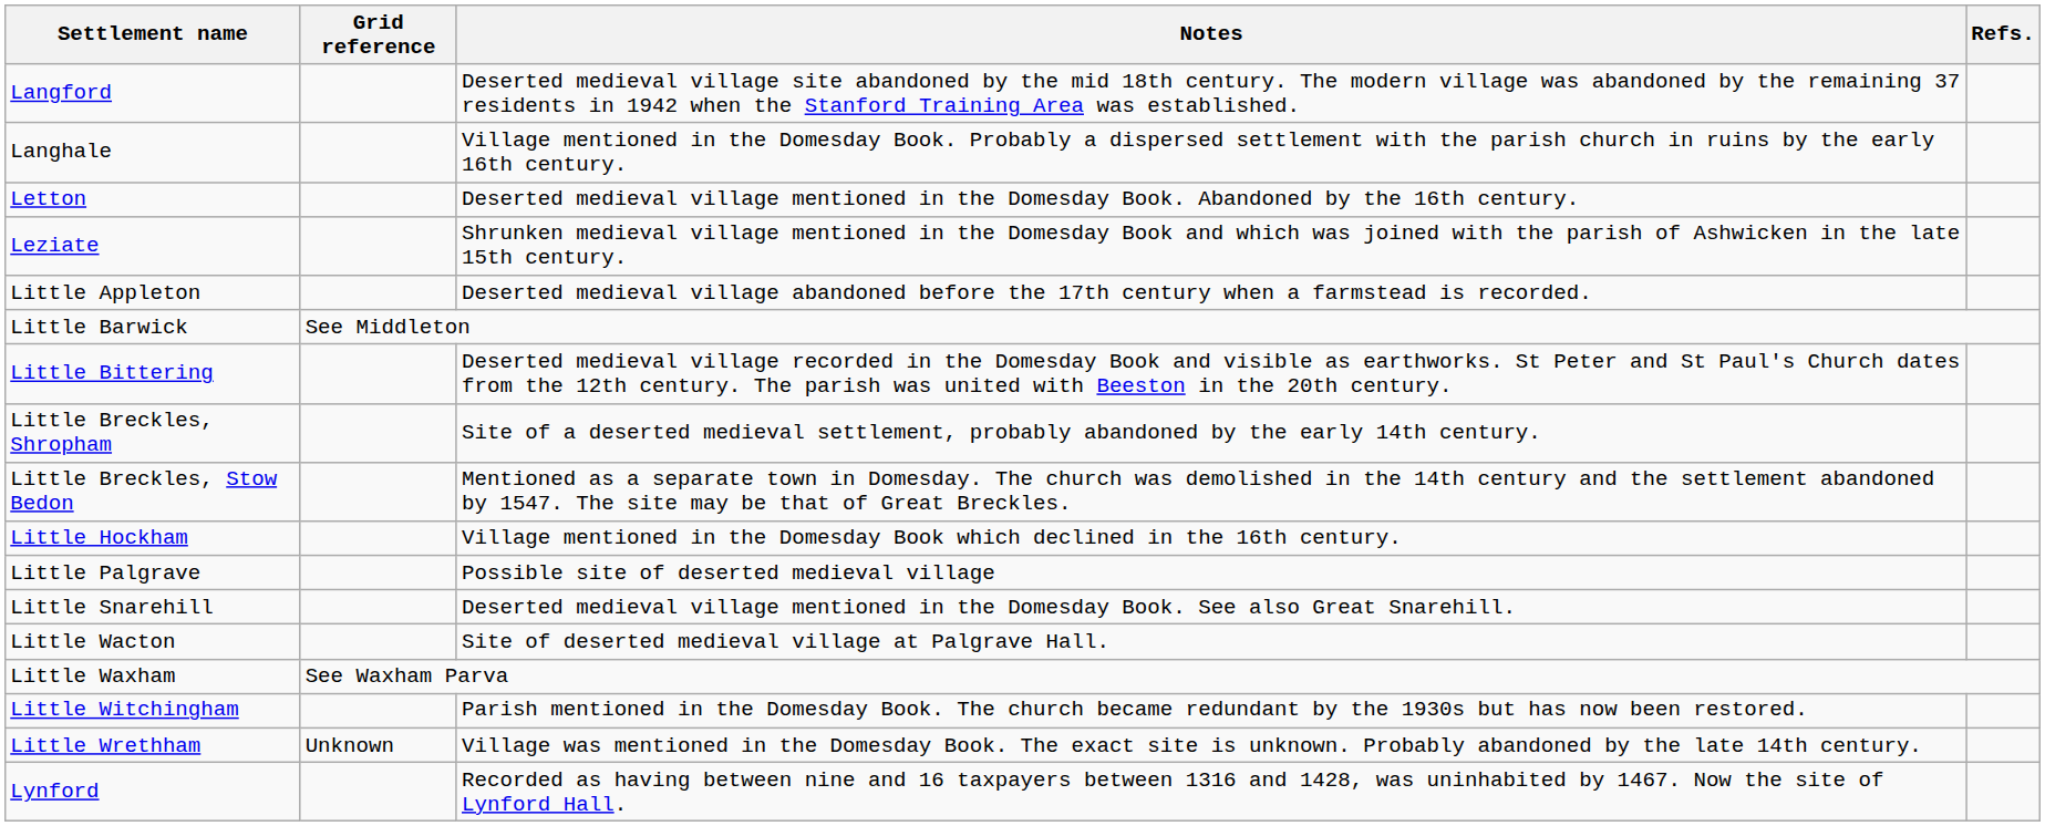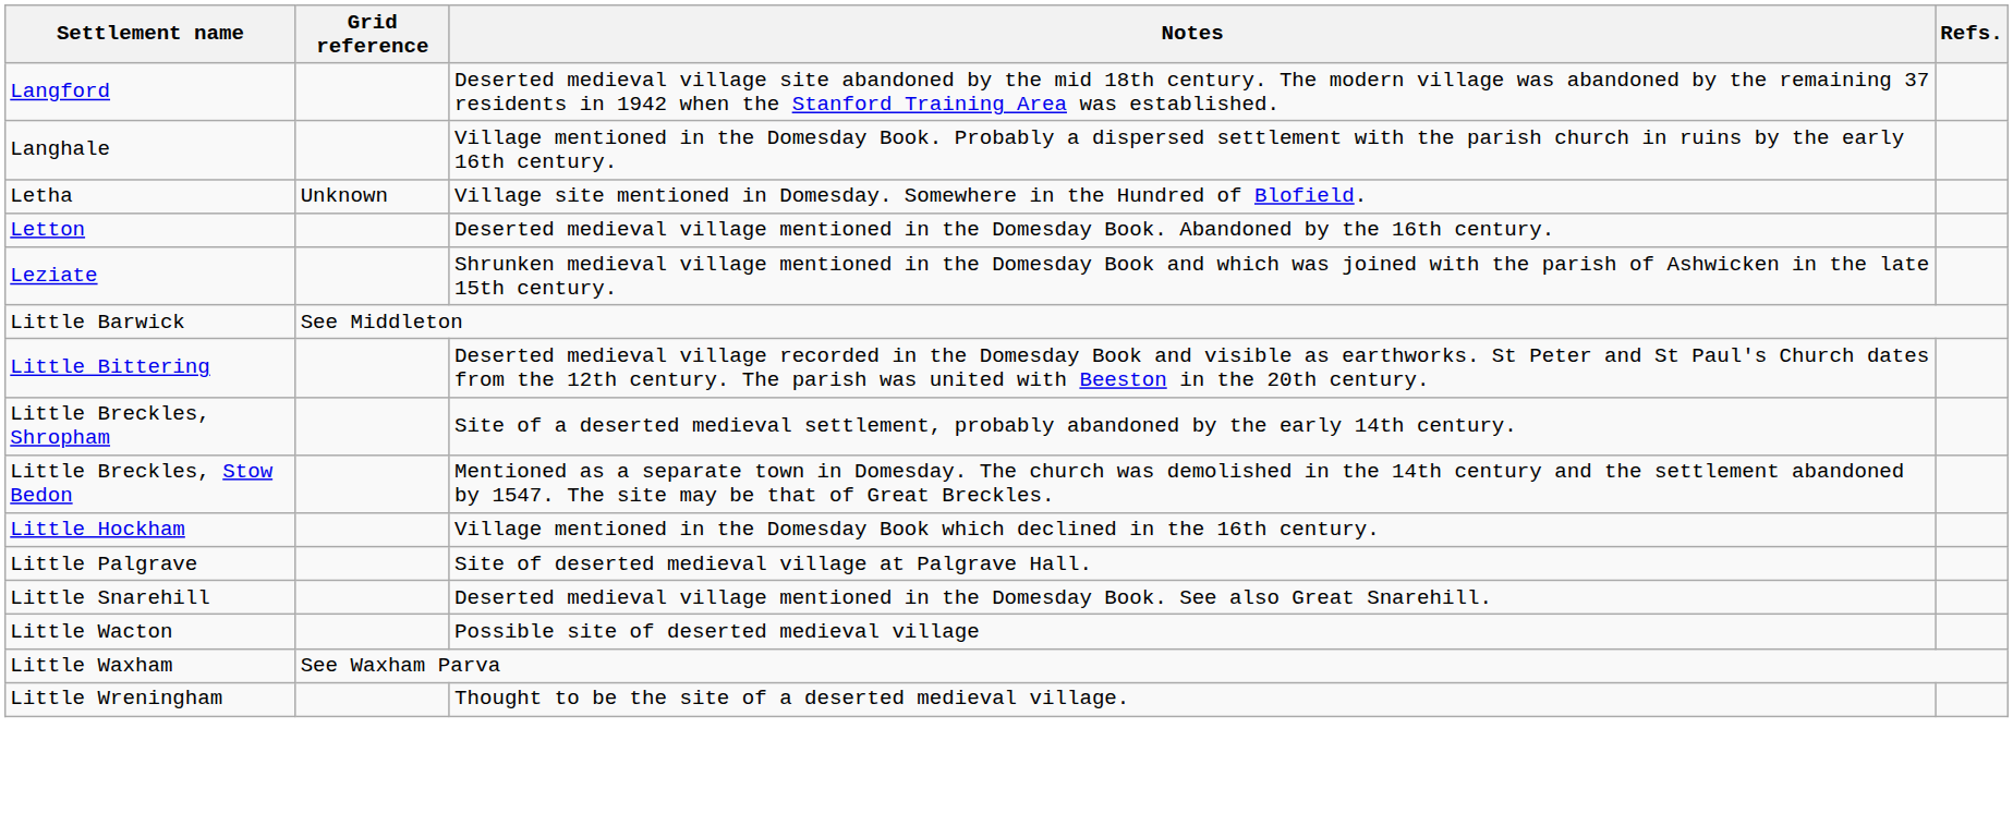+ row: Letha | Unknown | Village site mentioned in Domesday. Somewhere in the Hundred of Blofield.
- row: Little Appleton | Deserted medieval village abandoned before the 17th century when a farmstead is recorded.
Little Palgrave | Notes: Possible site of deserted medieval village -> Site of deserted medieval village at Palgrave Hall.
Little Wacton | Notes: Site of deserted medieval village at Palgrave Hall. -> Possible site of deserted medieval village
- row: Little Witchingham | Parish mentioned in the Domesday Book. The church became redundant by the 1930s but has now been restored.
+ row: Little Wreningham | Thought to be the site of a deserted medieval village.
- row: Little Wrethham | Unknown | Village was mentioned in the Domesday Book. The exact site is unknown. Probably abandoned by the late 14th century.
- row: Lynford | Recorded as having between nine and 16 taxpayers between 1316 and 1428, was uninhabited by 1467. Now the site of Lynford Hall.
